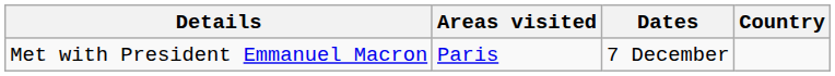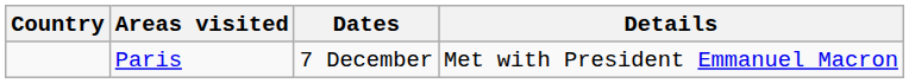columns swapped: Country <-> Details
